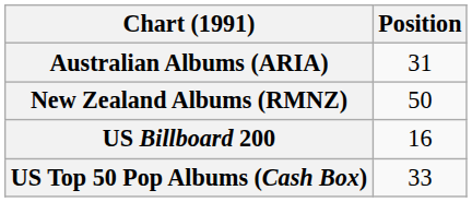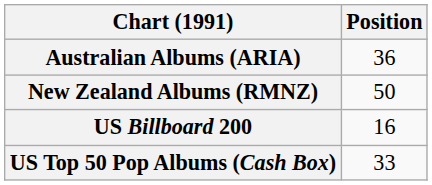Australian Albums (ARIA) | Position: 31 -> 36
